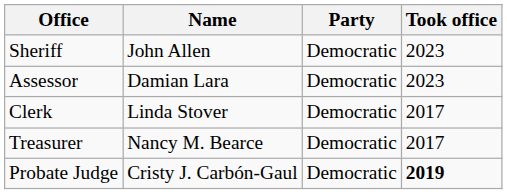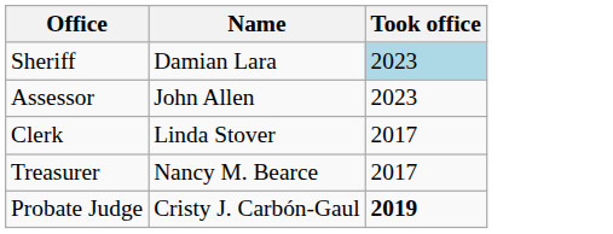- column: Party | Democratic | Democratic | Democratic | Democratic | Democratic
Sheriff | Name: John Allen -> Damian Lara
Sheriff | Took office: no background -> lightblue background
Assessor | Name: Damian Lara -> John Allen
